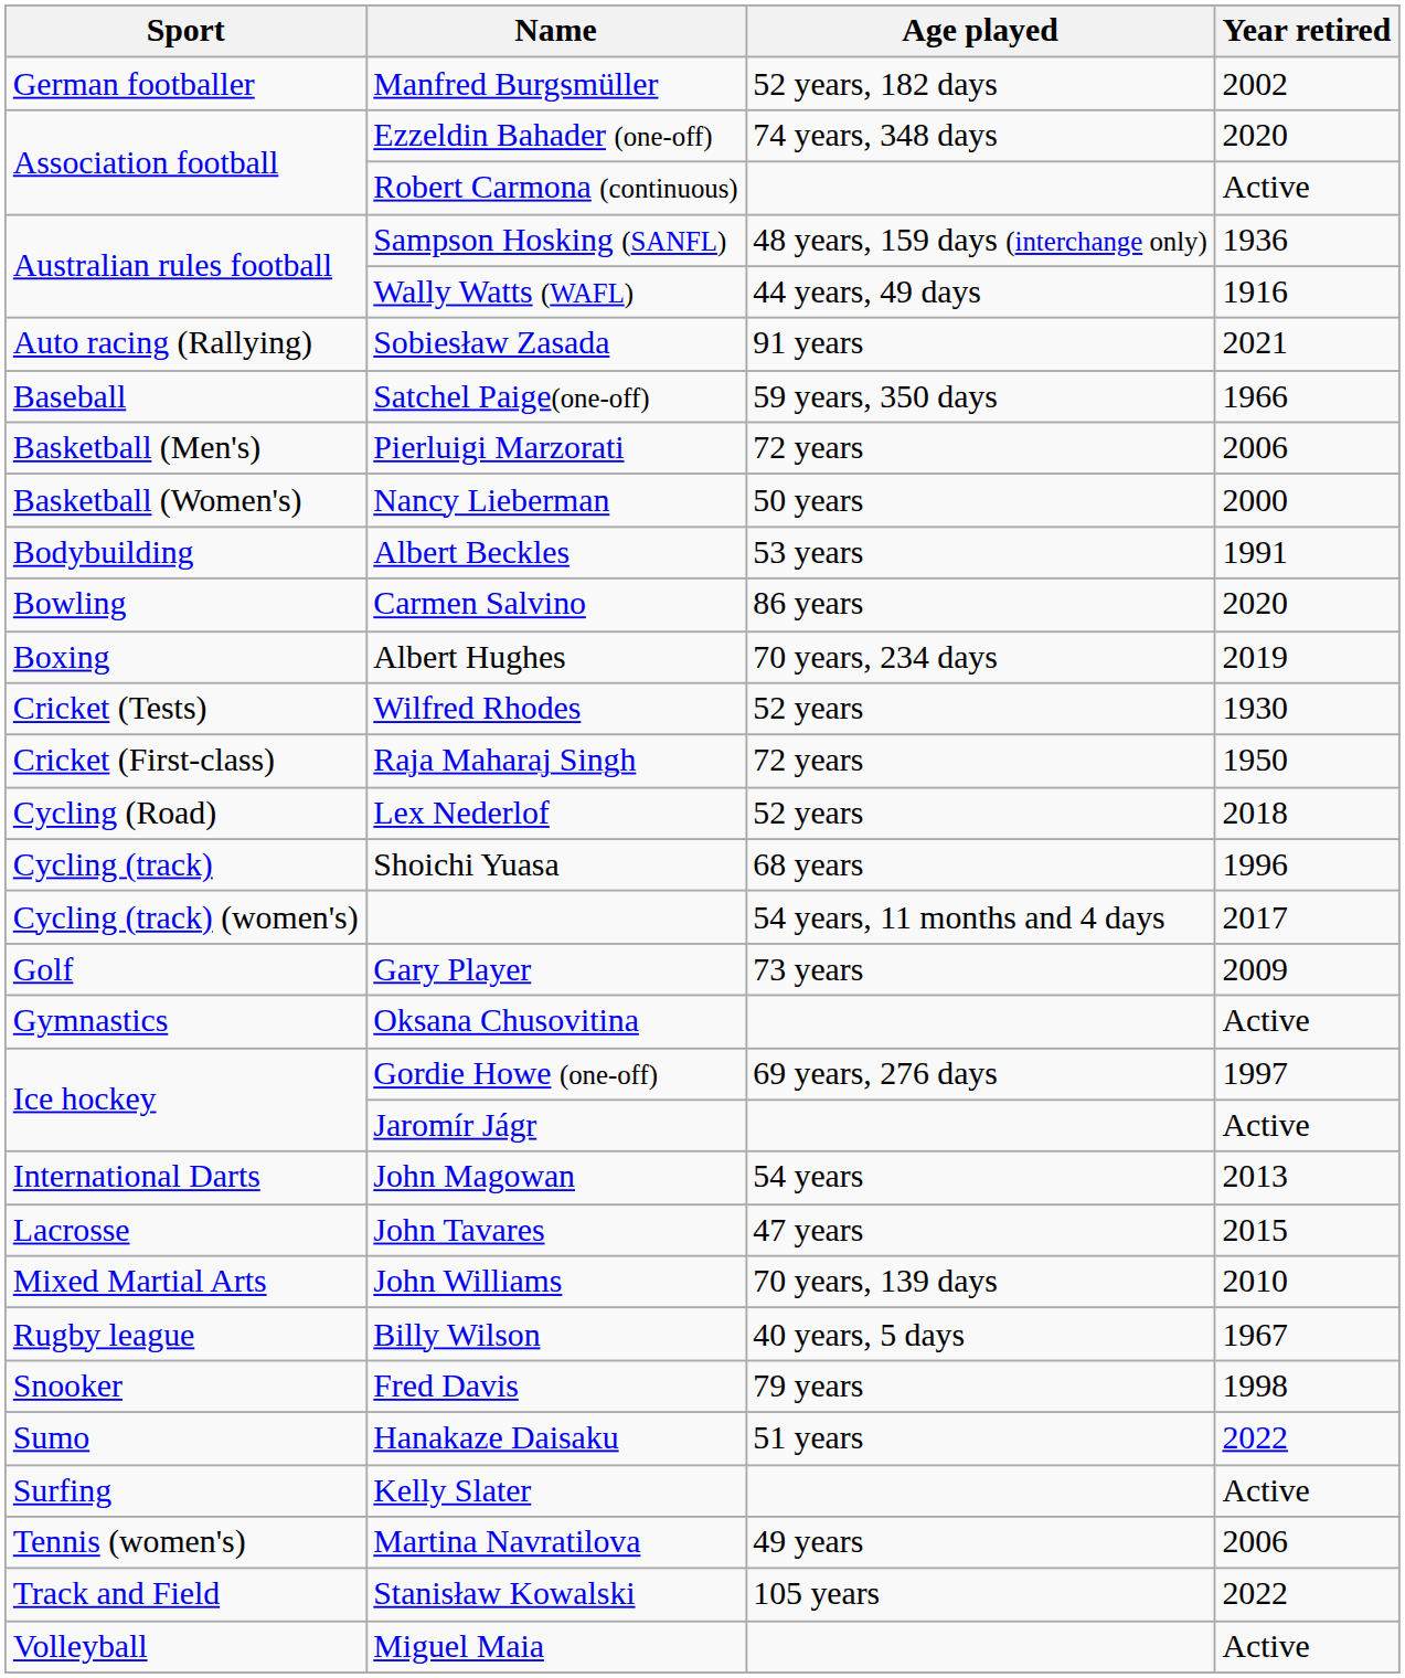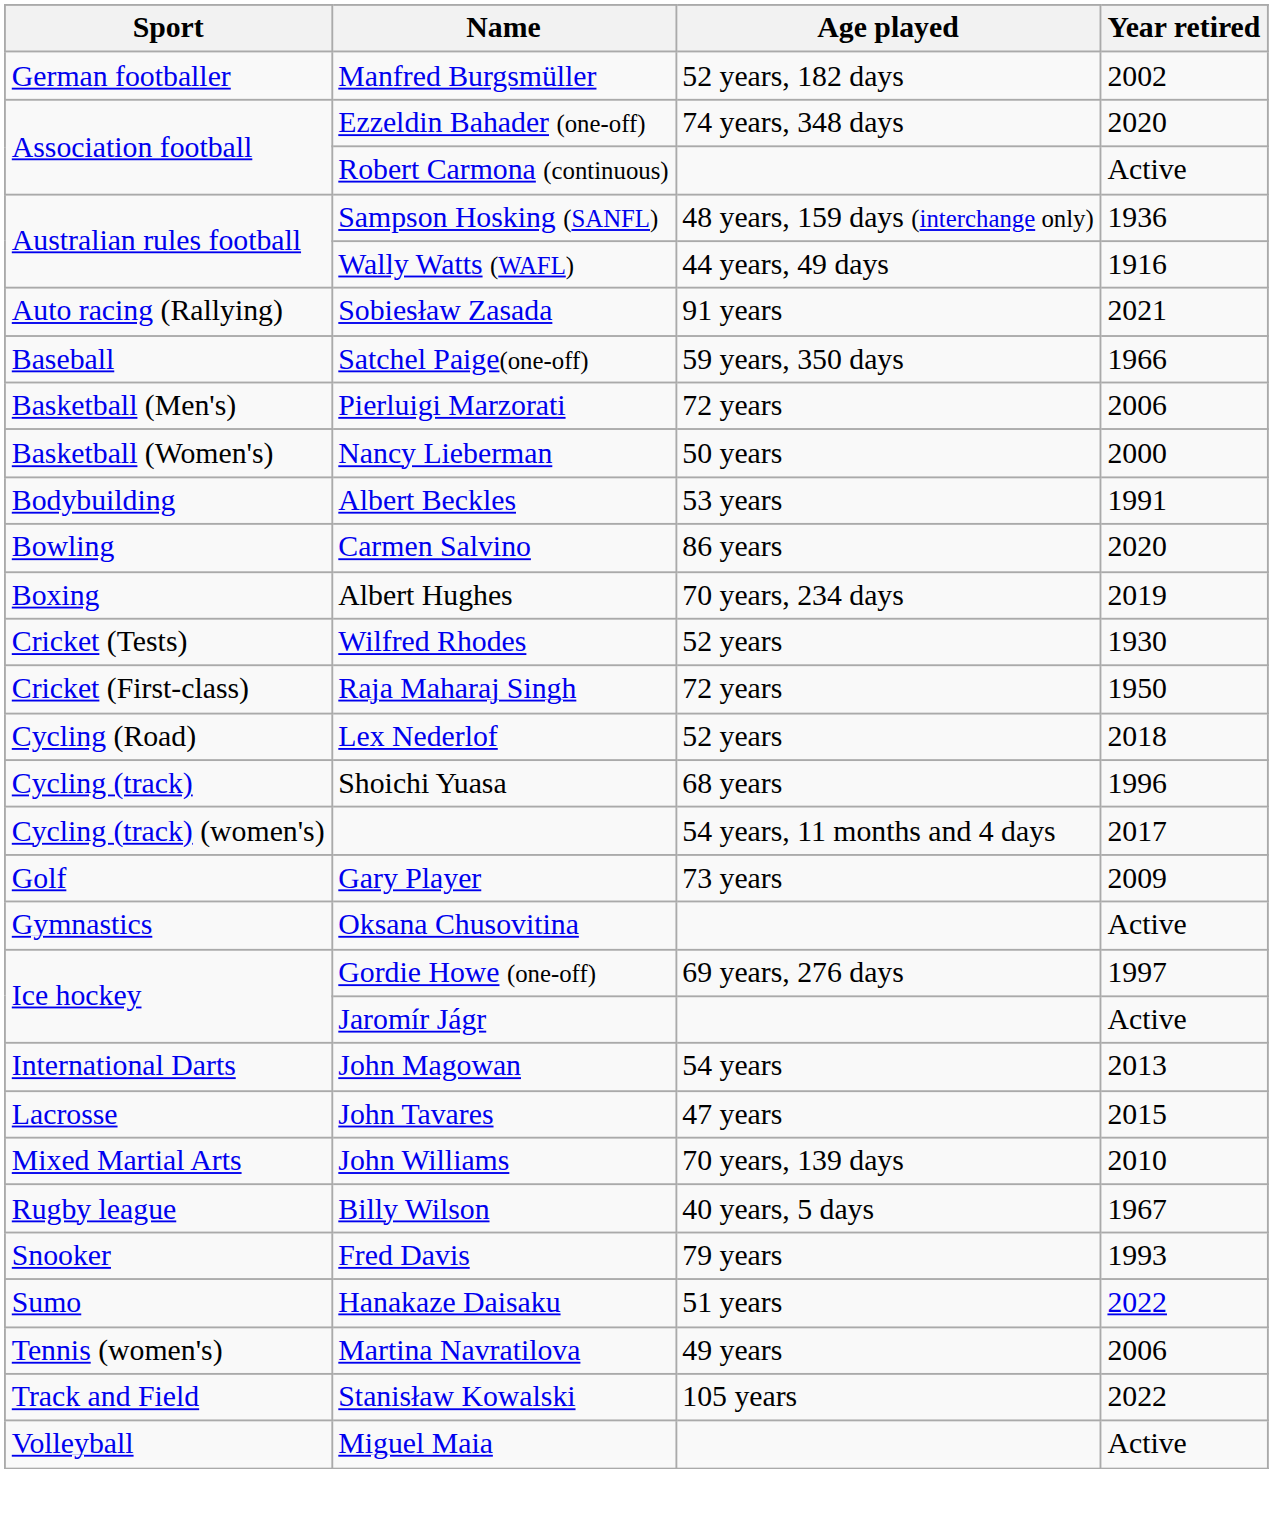Fred Davis | Year retired: 1998 -> 1993
- row: Surfing | Kelly Slater | Active
